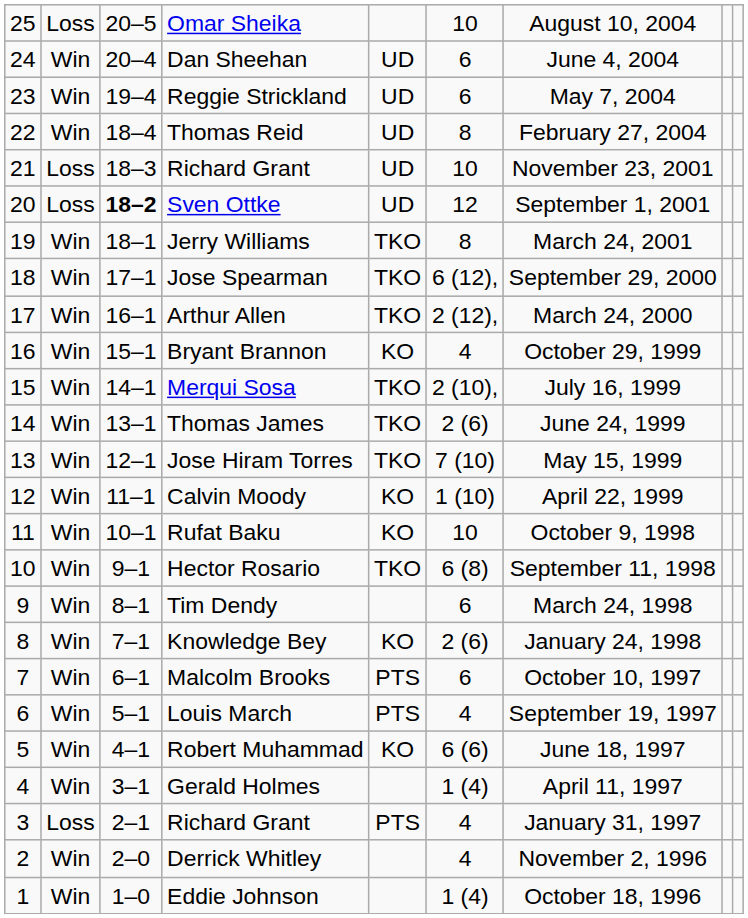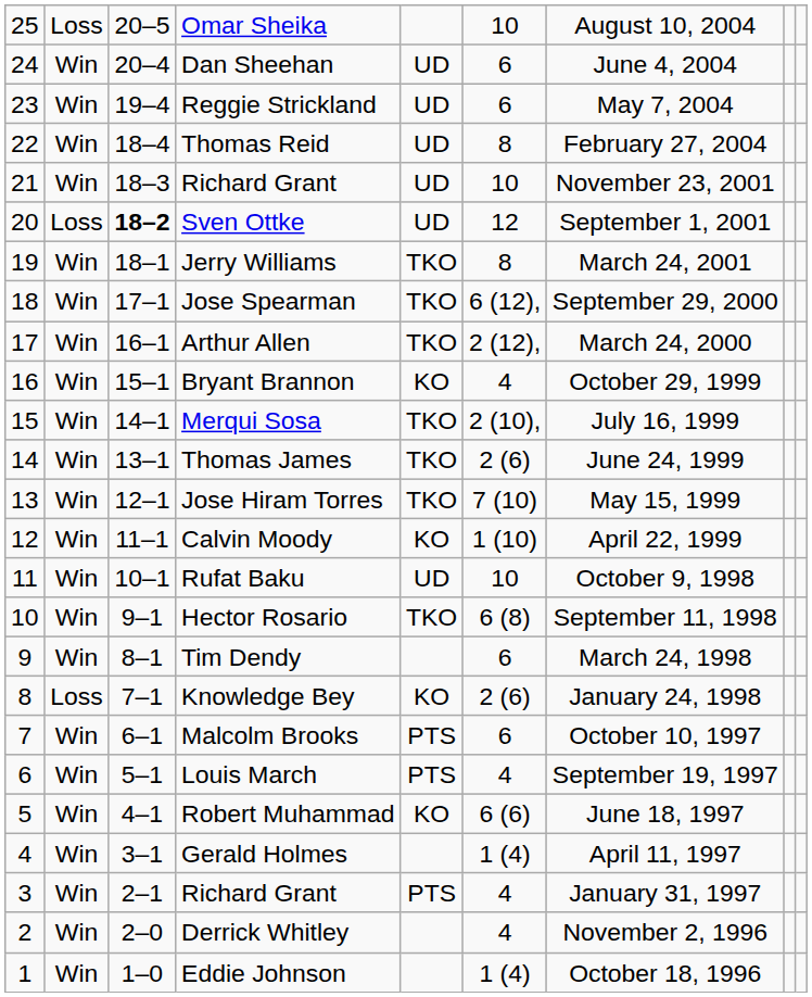21 / Richard Grant | column 2: Loss -> Win
Rufat Baku | column 5: KO -> UD
Knowledge Bey | column 2: Win -> Loss
3 / Richard Grant | column 2: Loss -> Win
